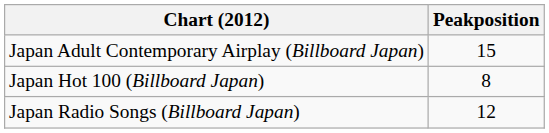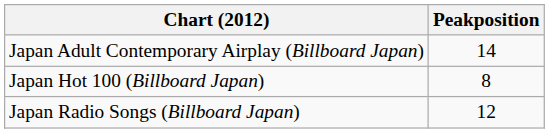Japan Adult Contemporary Airplay (Billboard Japan) | Peakposition: 15 -> 14
